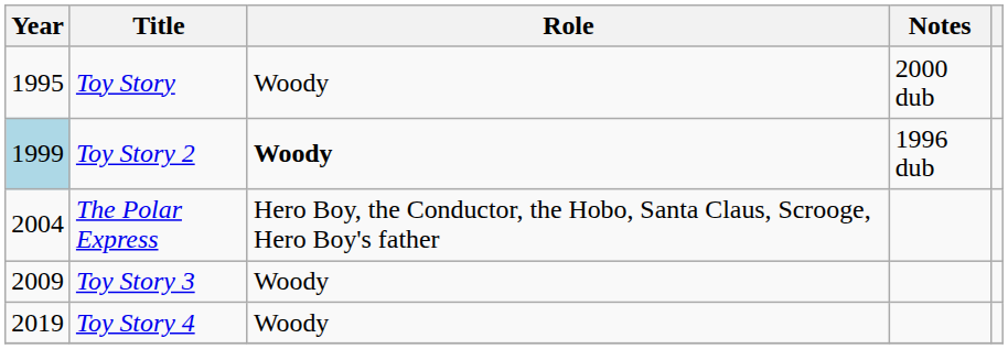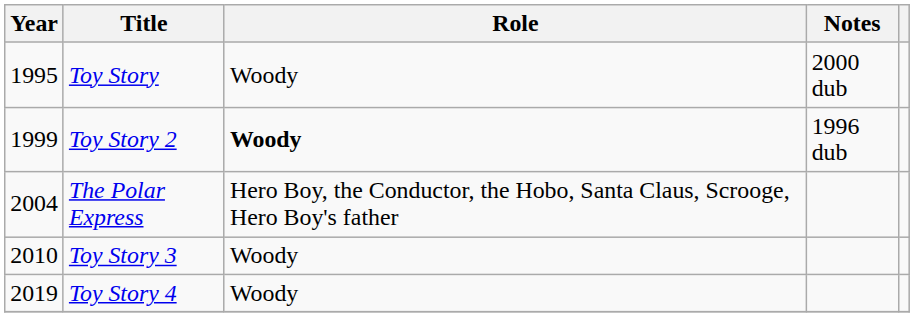Toy Story 2 | Year: lightblue background -> no background
Toy Story 3 | Year: 2009 -> 2010
